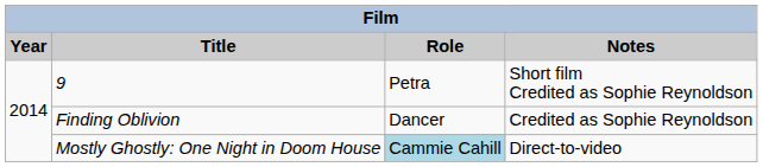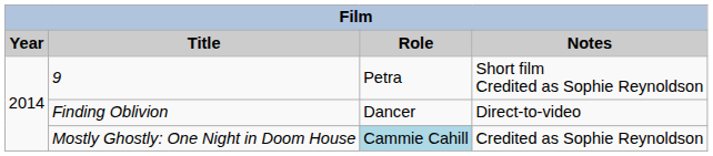Finding Oblivion | Notes: Credited as Sophie Reynoldson -> Direct-to-video
Mostly Ghostly: One Night in Doom House | Notes: Direct-to-video -> Credited as Sophie Reynoldson
